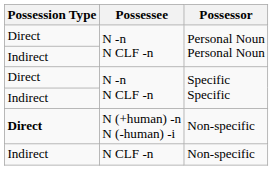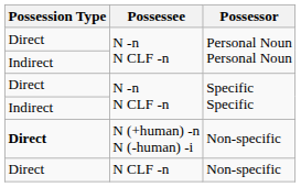N CLF -n | Possession Type: Indirect -> Direct
